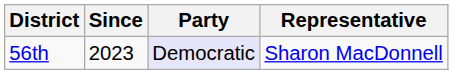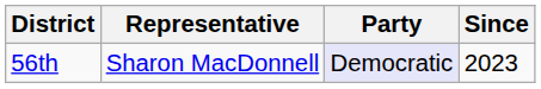columns swapped: Representative <-> Since
